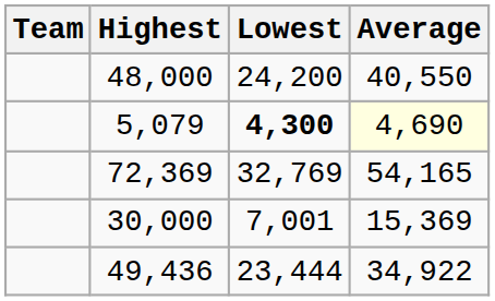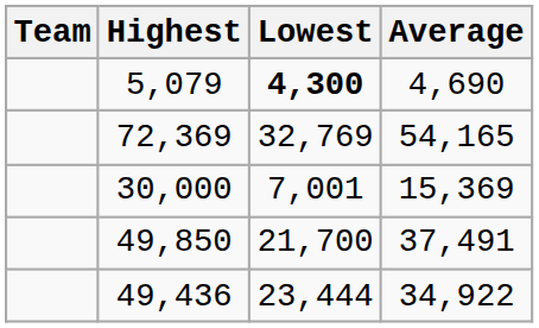- row: 48,000 | 24,200 | 40,550
5,079 | Average: lightyellow background -> no background
+ row: 49,850 | 21,700 | 37,491
